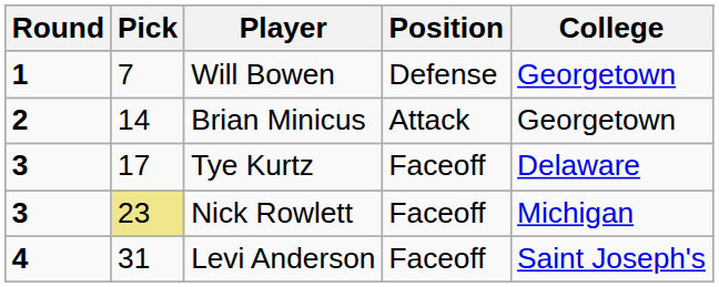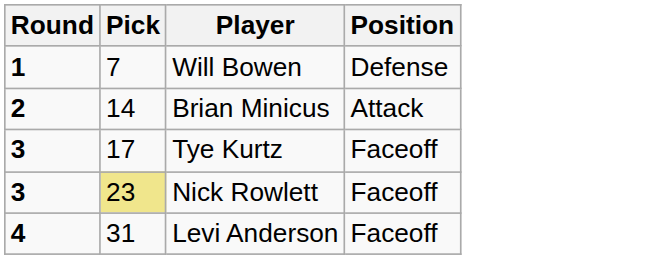- column: College | Georgetown | Georgetown | Delaware | Michigan | Saint Joseph's
